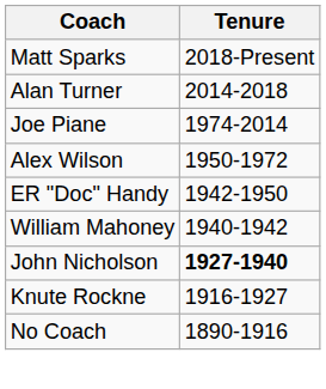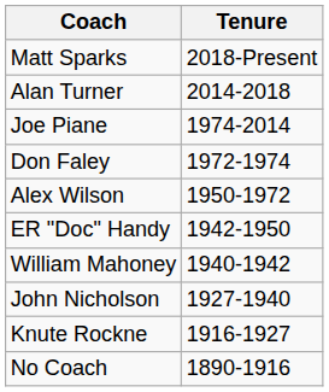+ row: Don Faley | 1972-1974
John Nicholson | Tenure: bold -> normal
